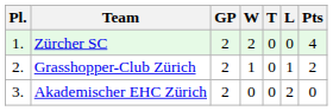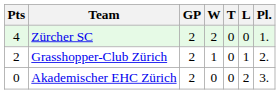columns swapped: Pl. <-> Pts
